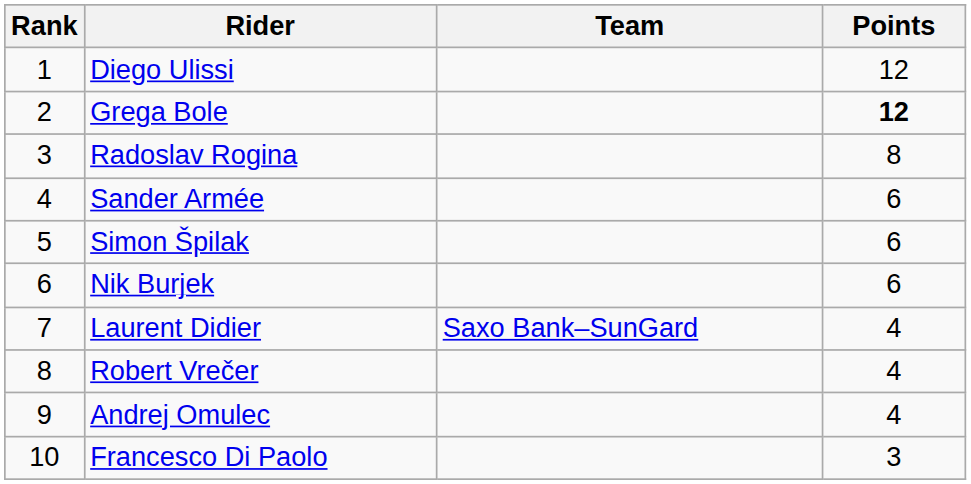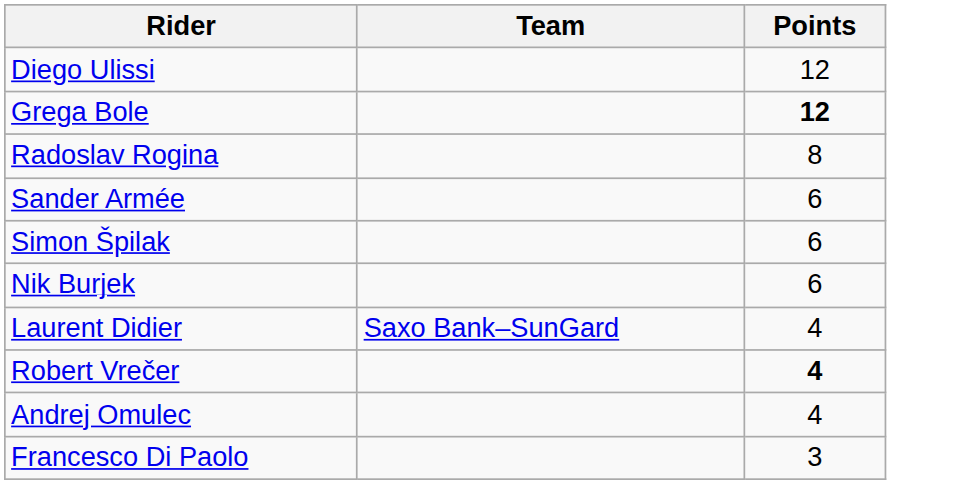- column: Rank | 1 | 2 | 3 | 4 | 5 | 6 | 7 | 8 | 9 | 10
Robert Vrečer | Points: normal -> bold
